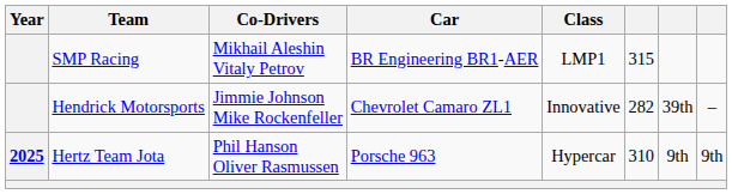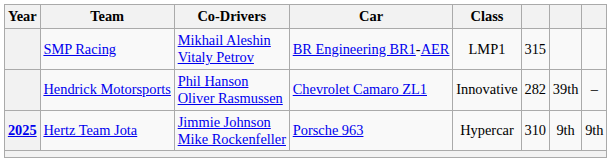Hendrick Motorsports | Co-Drivers: Jimmie Johnson Mike Rockenfeller -> Phil Hanson Oliver Rasmussen
Hertz Team Jota | Co-Drivers: Phil Hanson Oliver Rasmussen -> Jimmie Johnson Mike Rockenfeller
